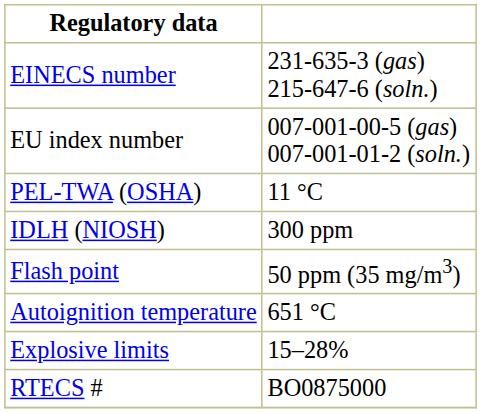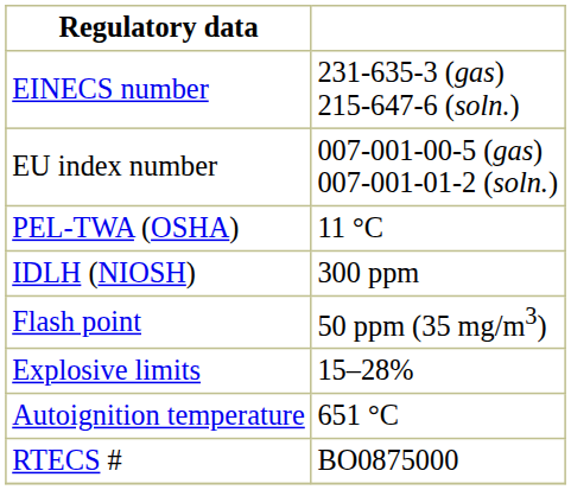rows swapped: Autoignition temperature <-> Explosive limits
